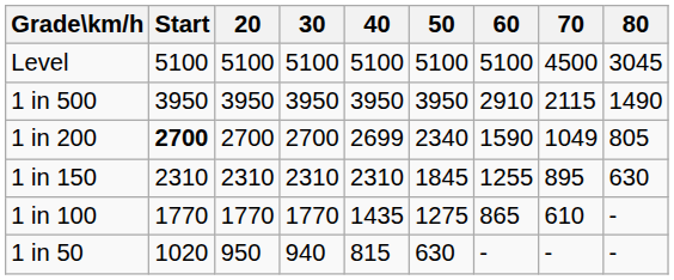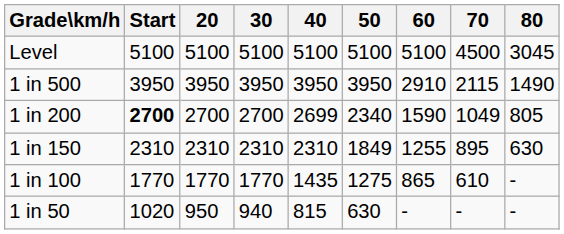1 in 150 | 50: 1845 -> 1849
